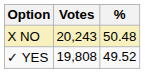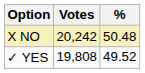X NO | Votes: 20,243 -> 20,242
